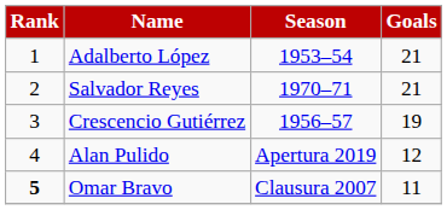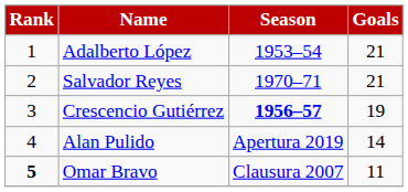Crescencio Gutiérrez | Season: normal -> bold
Alan Pulido | Goals: 12 -> 14
